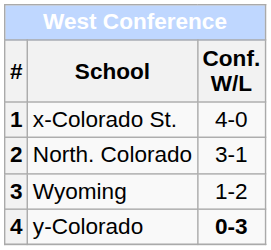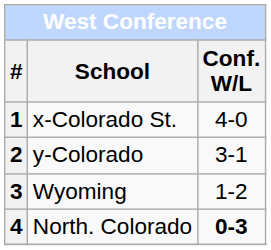2 | School: North. Colorado -> y-Colorado
4 | School: y-Colorado -> North. Colorado
